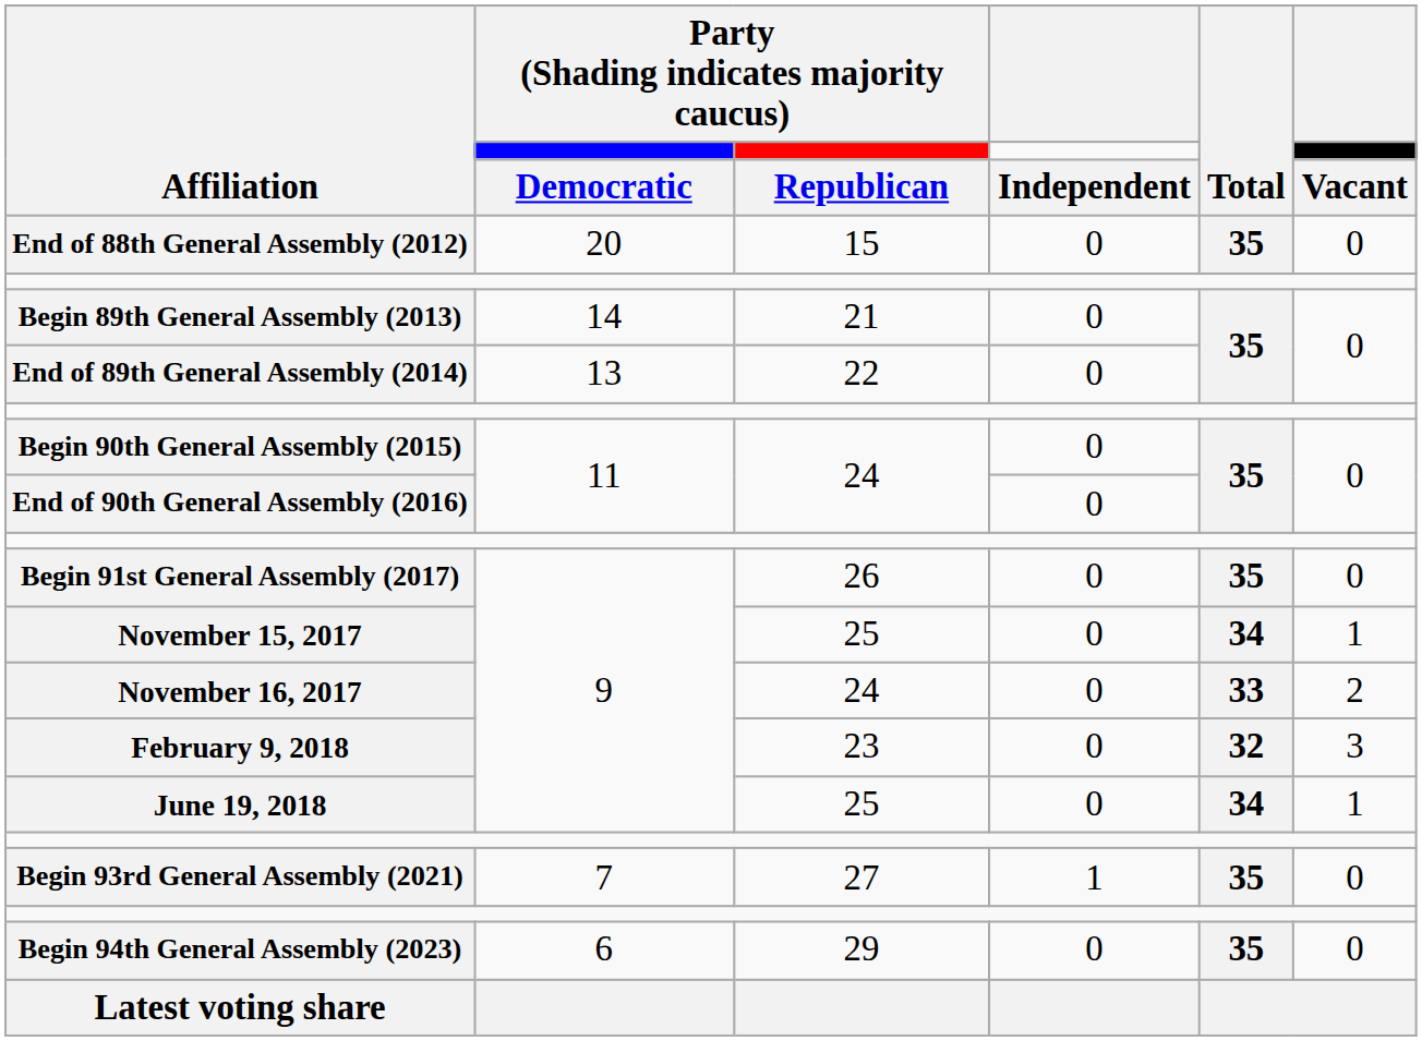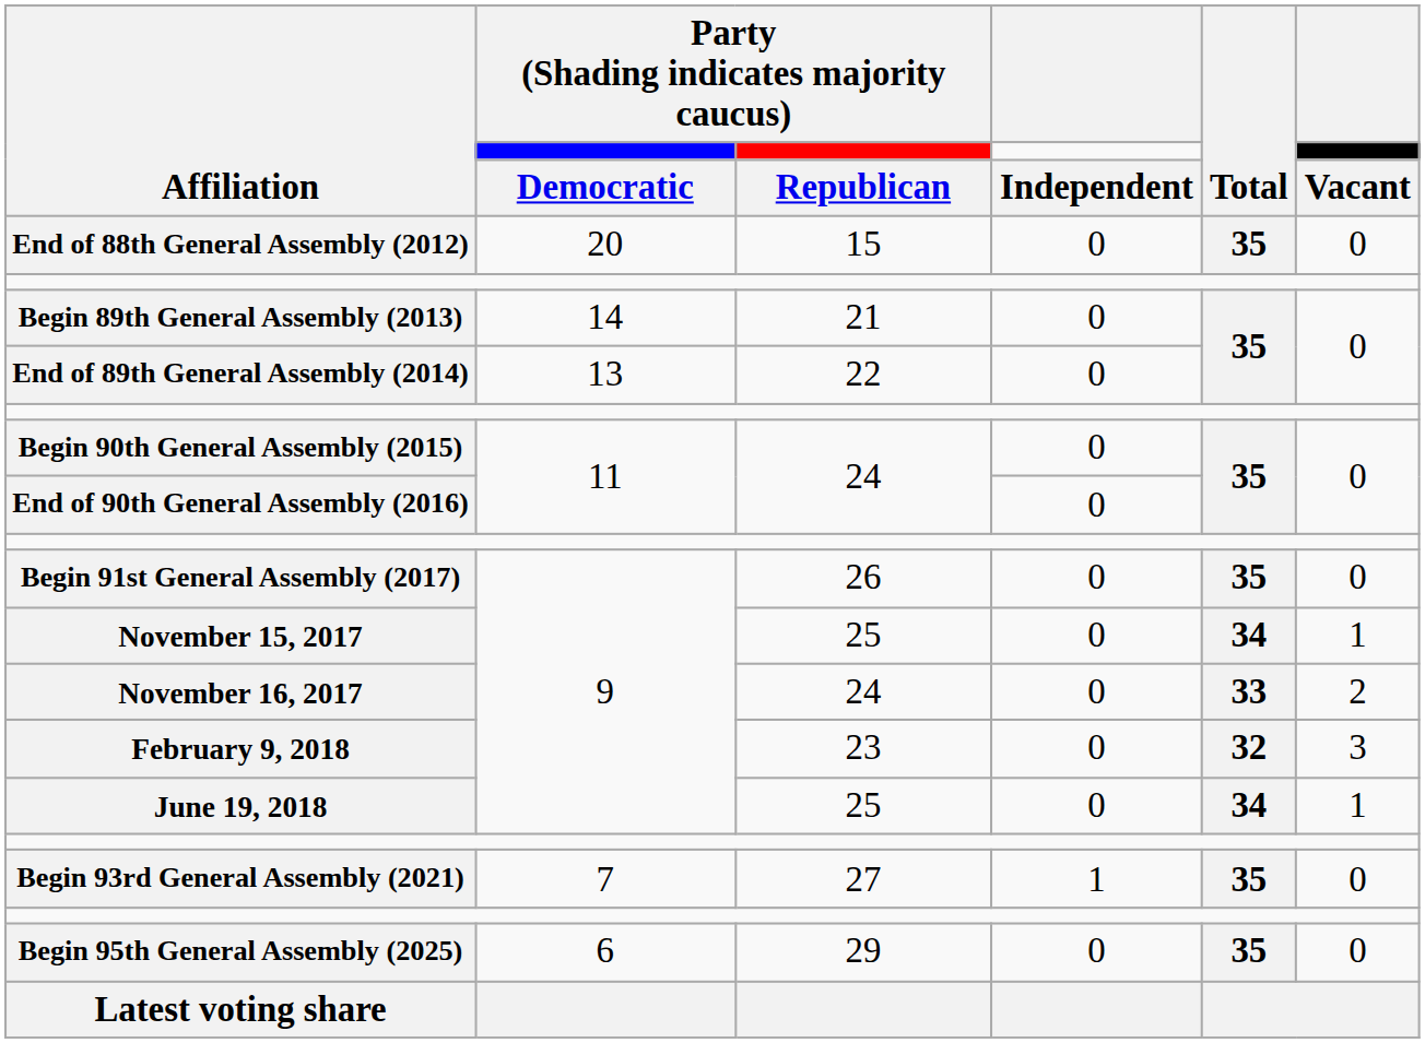- row: Begin 94th General Assembly (2023) | 6 | 29 | 0 | 35 | 0
+ row: Begin 95th General Assembly (2025) | 6 | 29 | 0 | 35 | 0
